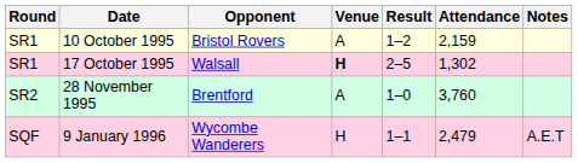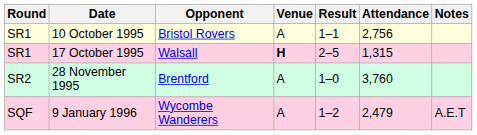10 October 1995 | Result: 1–2 -> 1–1
10 October 1995 | Attendance: 2,159 -> 2,756
17 October 1995 | Attendance: 1,302 -> 1,315
9 January 1996 | Venue: H -> A
9 January 1996 | Result: 1–1 -> 1–2
